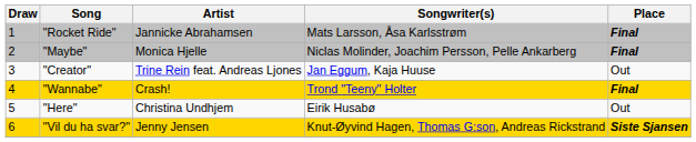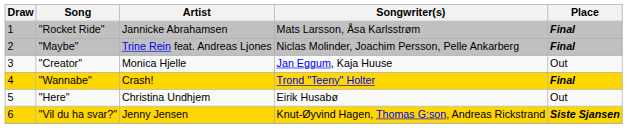"Maybe" | Artist: Monica Hjelle -> Trine Rein feat. Andreas Ljones
"Creator" | Artist: Trine Rein feat. Andreas Ljones -> Monica Hjelle
